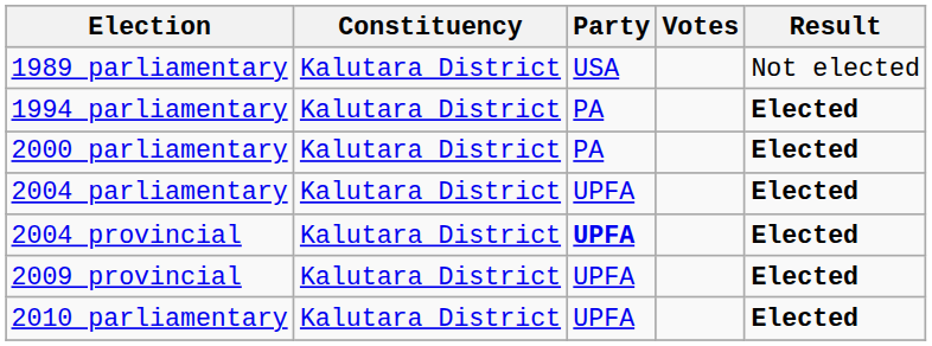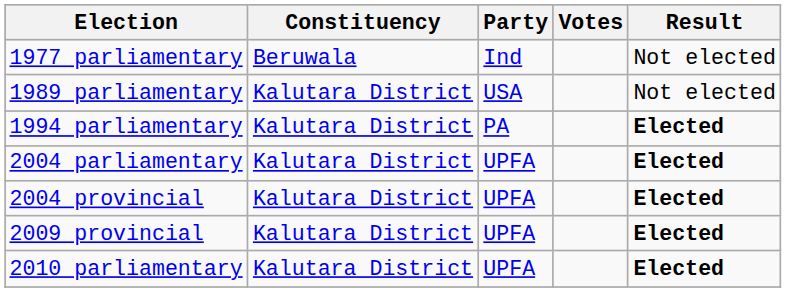+ row: 1977 parliamentary | Beruwala | Ind | Not elected
- row: 2000 parliamentary | Kalutara District | PA | Elected
2004 provincial | Party: bold -> normal
